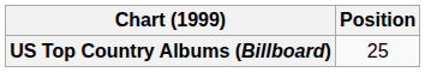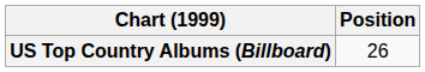US Top Country Albums (Billboard) | Position: 25 -> 26
